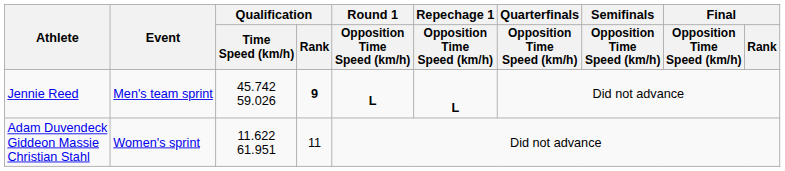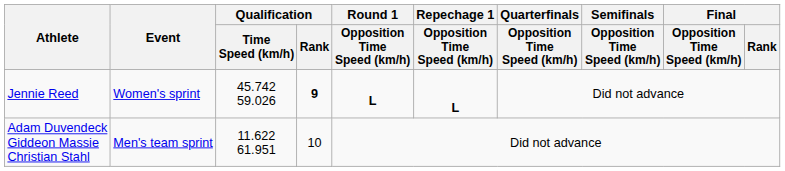Jennie Reed | Event: Men's team sprint -> Women's sprint
Adam Duvendeck Giddeon Massie Christian Stahl | Event: Women's sprint -> Men's team sprint
Adam Duvendeck Giddeon Massie Christian Stahl | Qualification / Rank: 11 -> 10
